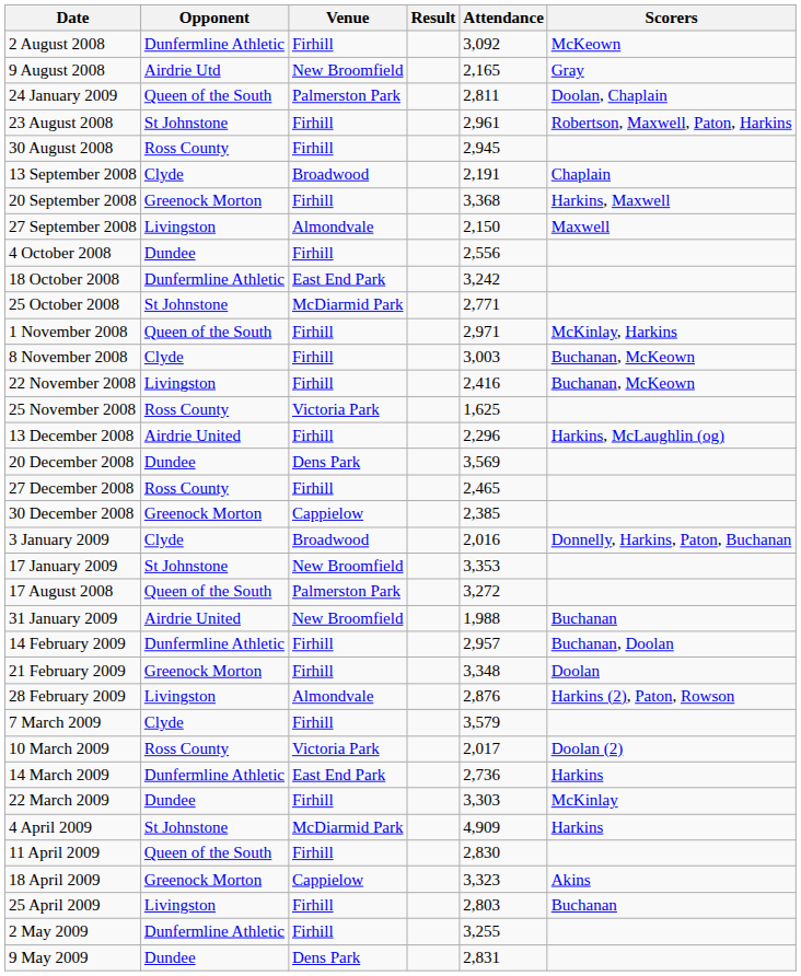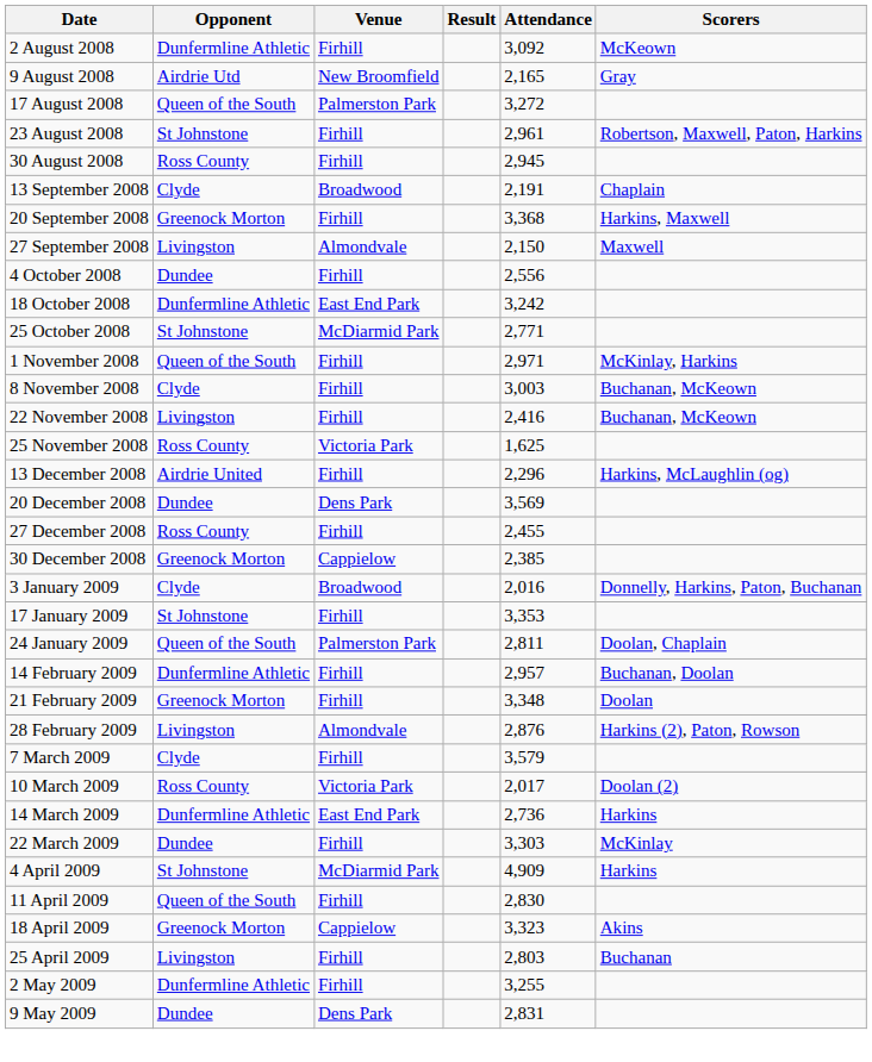rows swapped: 17 August 2008 <-> 24 January 2009
27 December 2008 | Attendance: 2,465 -> 2,455
17 January 2009 | Venue: New Broomfield -> Firhill
- row: 31 January 2009 | Airdrie United | New Broomfield | 1,988 | Buchanan
